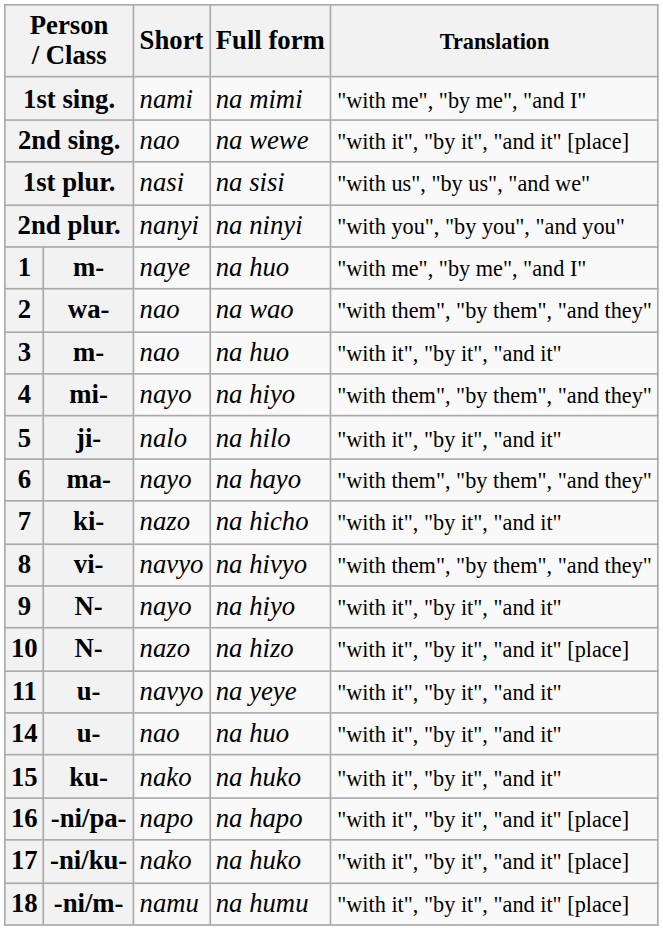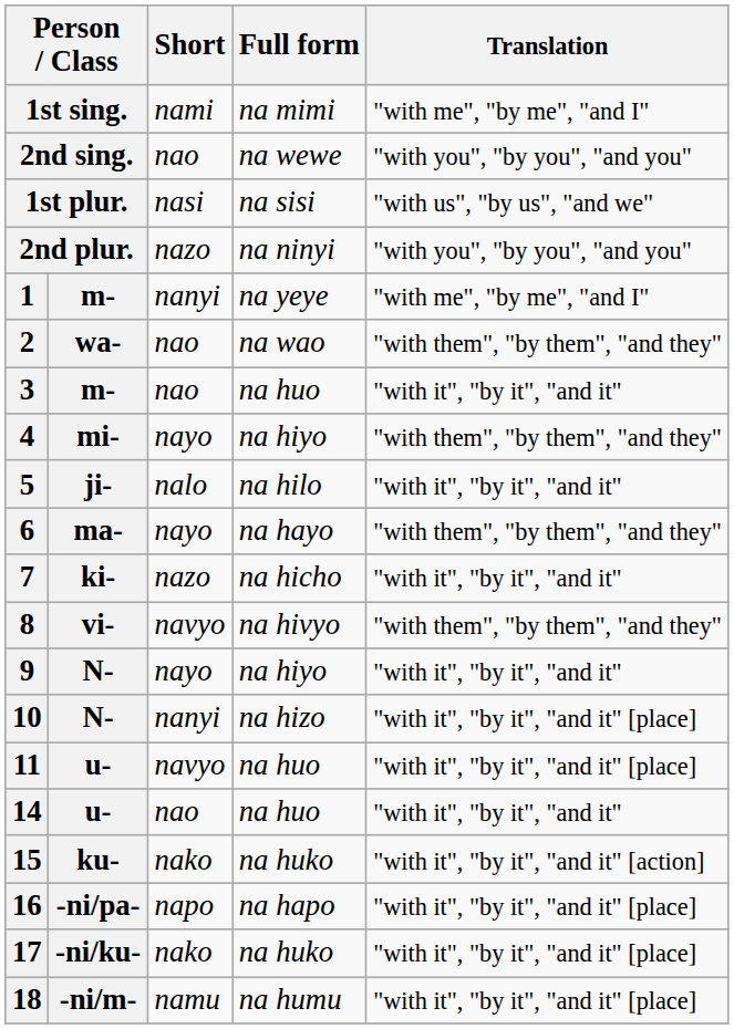2nd sing. | Translation: "with it", "by it", "and it" [place] -> "with you", "by you", "and you"
2nd plur. | Short: nanyi -> nazo
1 | Short: naye -> nanyi
1 | Full form: na huo -> na yeye
10 | Short: nazo -> nanyi
11 | Full form: na yeye -> na huo
11 | Translation: "with it", "by it", "and it" -> "with it", "by it", "and it" [place]
15 | Translation: "with it", "by it", "and it" -> "with it", "by it", "and it" [action]
